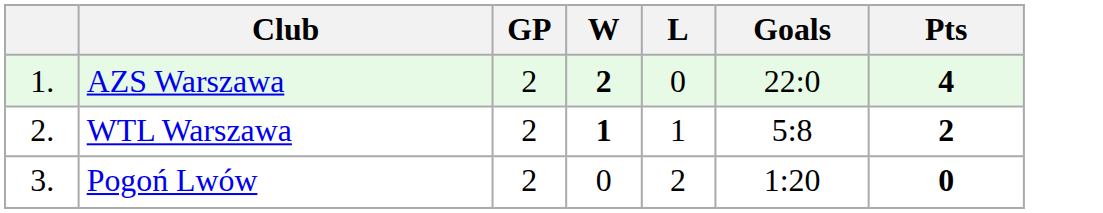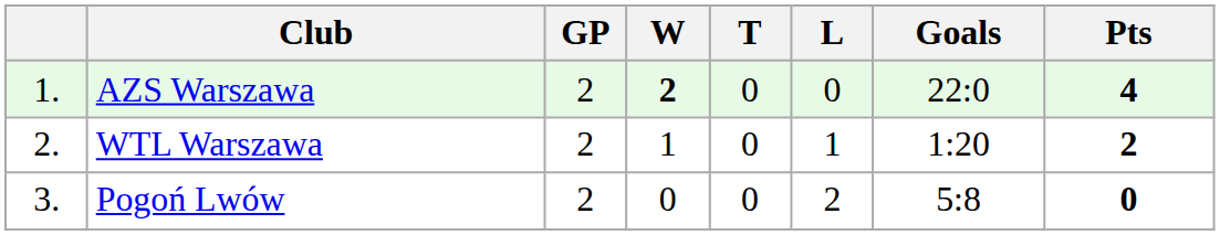+ column: T | 0 | 0 | 0
WTL Warszawa | W: bold -> normal
WTL Warszawa | Goals: 5:8 -> 1:20
Pogoń Lwów | Goals: 1:20 -> 5:8
